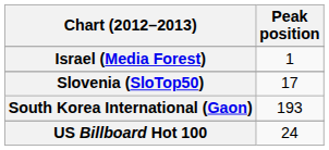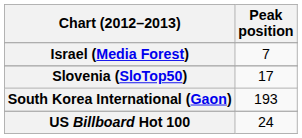Israel (Media Forest) | Peak position: 1 -> 7
